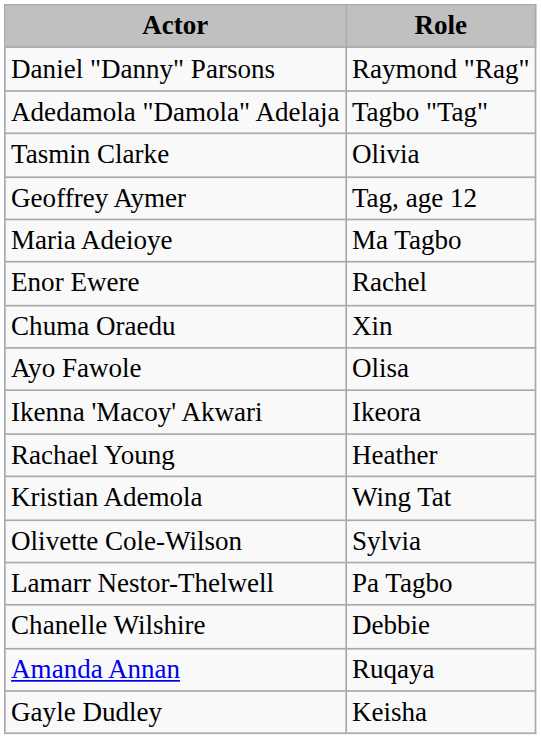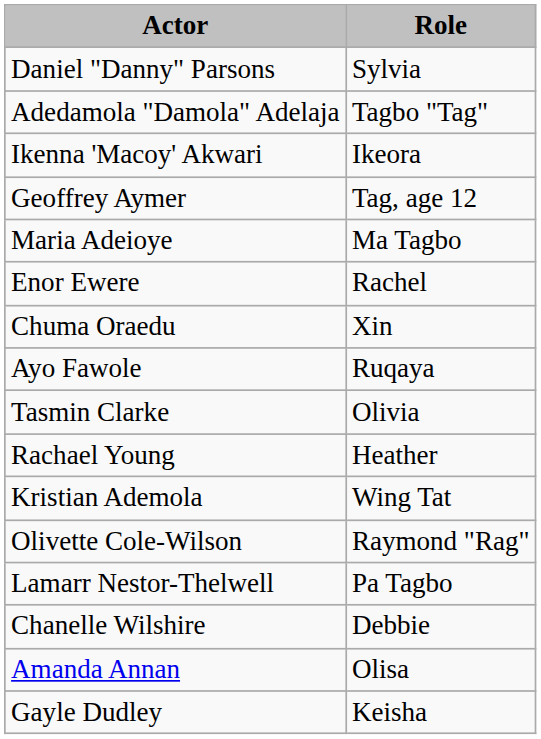Daniel "Danny" Parsons | Role: Raymond "Rag" -> Sylvia
rows swapped: Tasmin Clarke <-> Ikenna 'Macoy' Akwari
Ayo Fawole | Role: Olisa -> Ruqaya
Olivette Cole-Wilson | Role: Sylvia -> Raymond "Rag"
Amanda Annan | Role: Ruqaya -> Olisa
